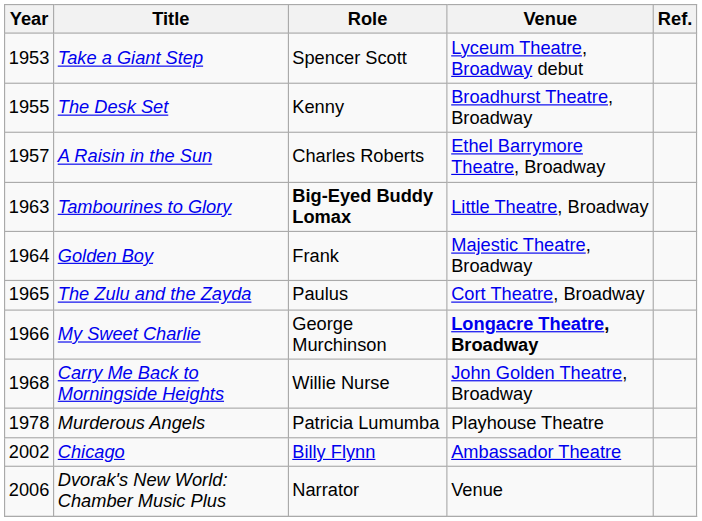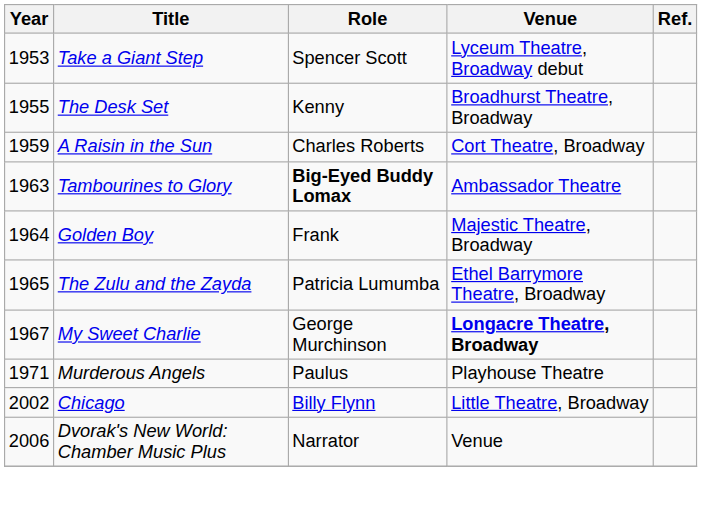A Raisin in the Sun | Year: 1957 -> 1959
A Raisin in the Sun | Venue: Ethel Barrymore Theatre, Broadway -> Cort Theatre, Broadway
Tambourines to Glory | Venue: Little Theatre, Broadway -> Ambassador Theatre
The Zulu and the Zayda | Role: Paulus -> Patricia Lumumba
The Zulu and the Zayda | Venue: Cort Theatre, Broadway -> Ethel Barrymore Theatre, Broadway
My Sweet Charlie | Year: 1966 -> 1967
- row: 1968 | Carry Me Back to Morningside Heights | Willie Nurse | John Golden Theatre, Broadway
Murderous Angels | Year: 1978 -> 1971
Murderous Angels | Role: Patricia Lumumba -> Paulus
Chicago | Venue: Ambassador Theatre -> Little Theatre, Broadway
